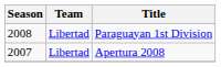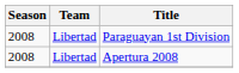Apertura 2008 | Season: 2007 -> 2008
